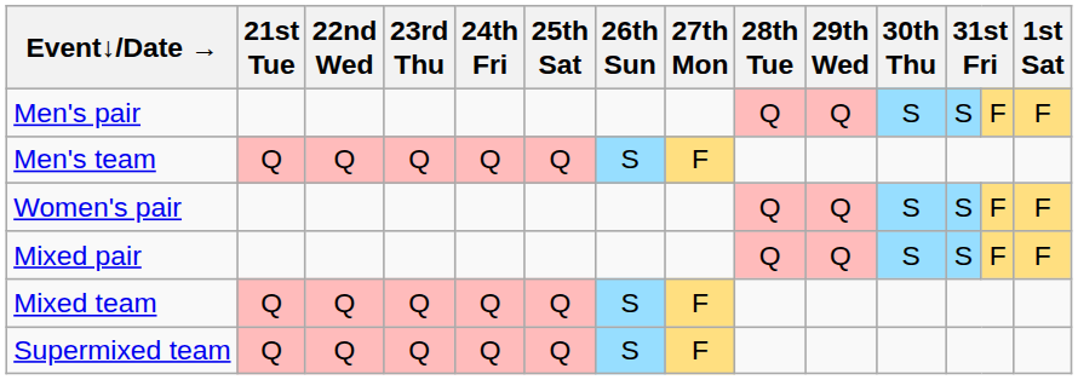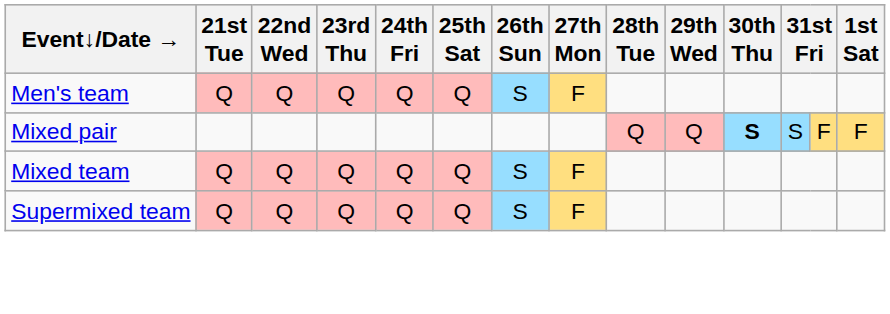- row: Men's pair | Q | Q | S | S | F | F
- row: Women's pair | Q | Q | S | S | F | F
Mixed pair | 30th Thu: normal -> bold
